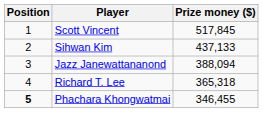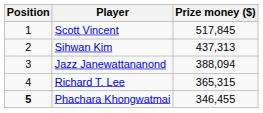Sihwan Kim | Prize money ($): 437,133 -> 437,313
Richard T. Lee | Prize money ($): 365,318 -> 365,315
